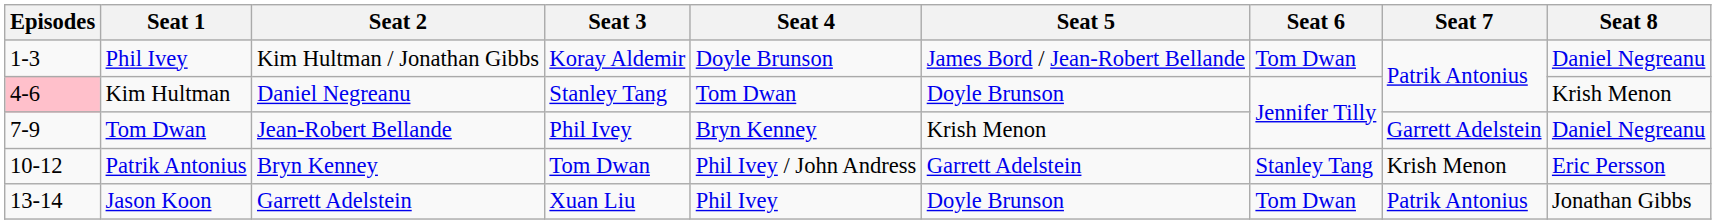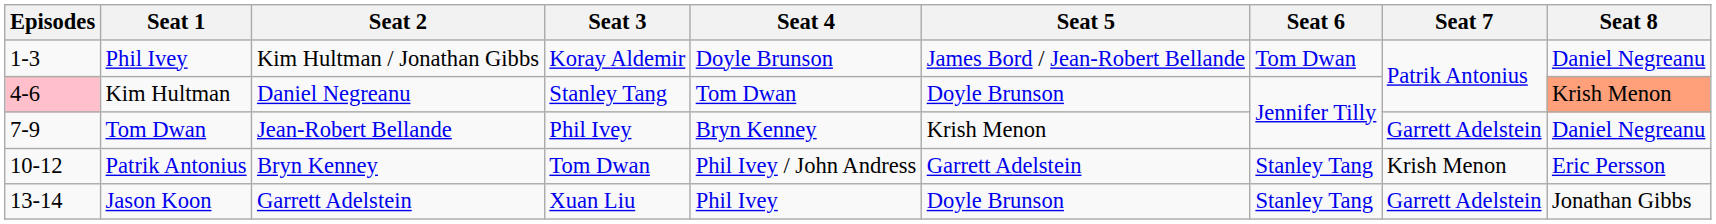Kim Hultman | Seat 8: no background -> lightsalmon background
Jason Koon | Seat 6: Tom Dwan -> Stanley Tang
Jason Koon | Seat 7: Patrik Antonius -> Garrett Adelstein
